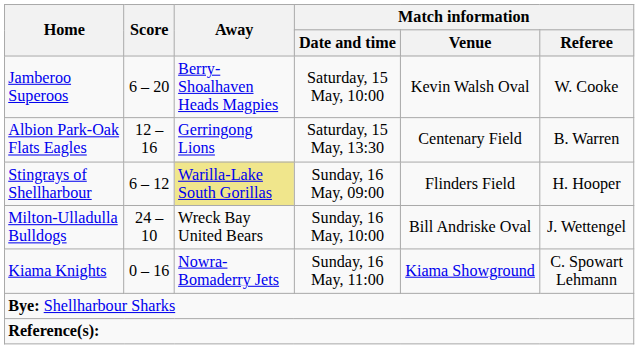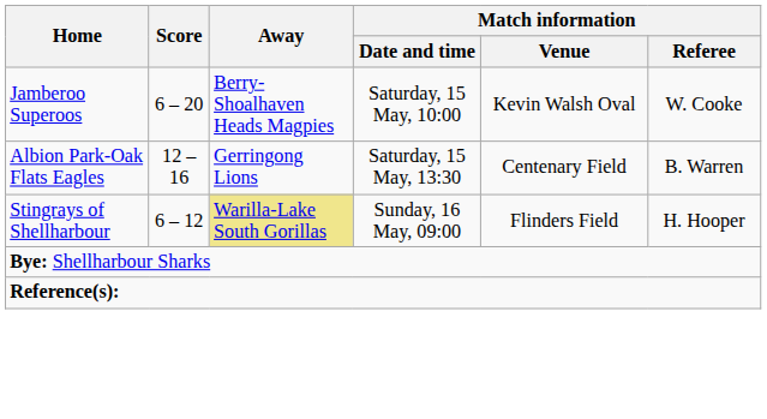- row: Milton-Ulladulla Bulldogs | 24 – 10 | Wreck Bay United Bears | Sunday, 16 May, 10:00 | Bill Andriske Oval | J. Wettengel
- row: Kiama Knights | 0 – 16 | Nowra-Bomaderry Jets | Sunday, 16 May, 11:00 | Kiama Showground | C. Spowart Lehmann
